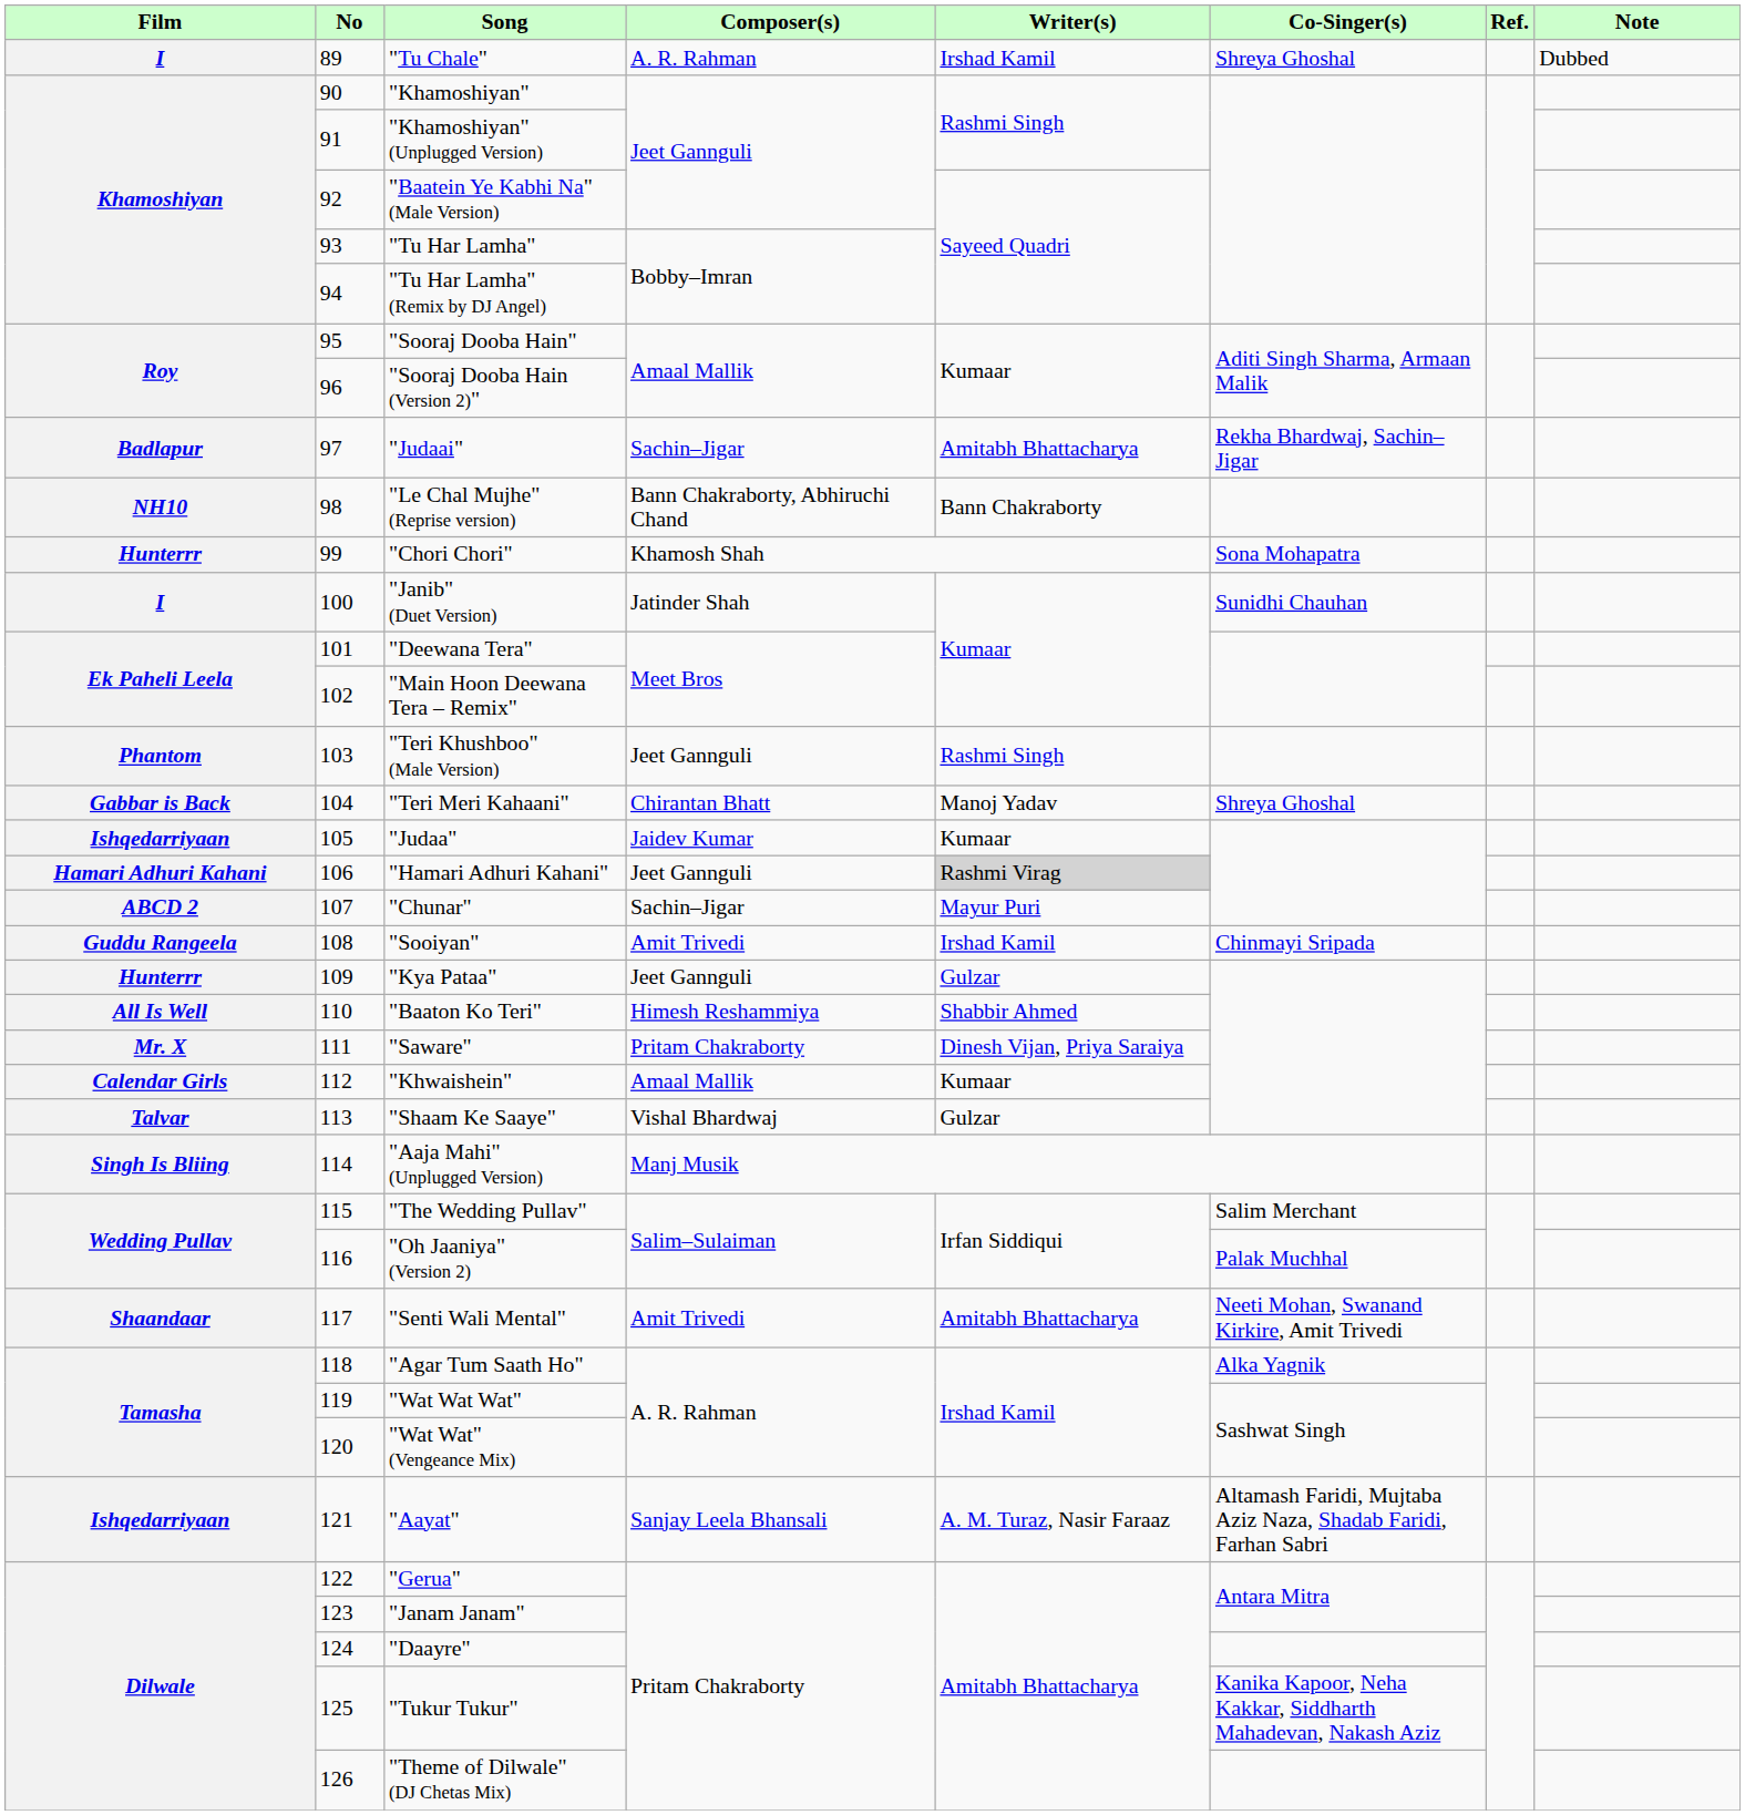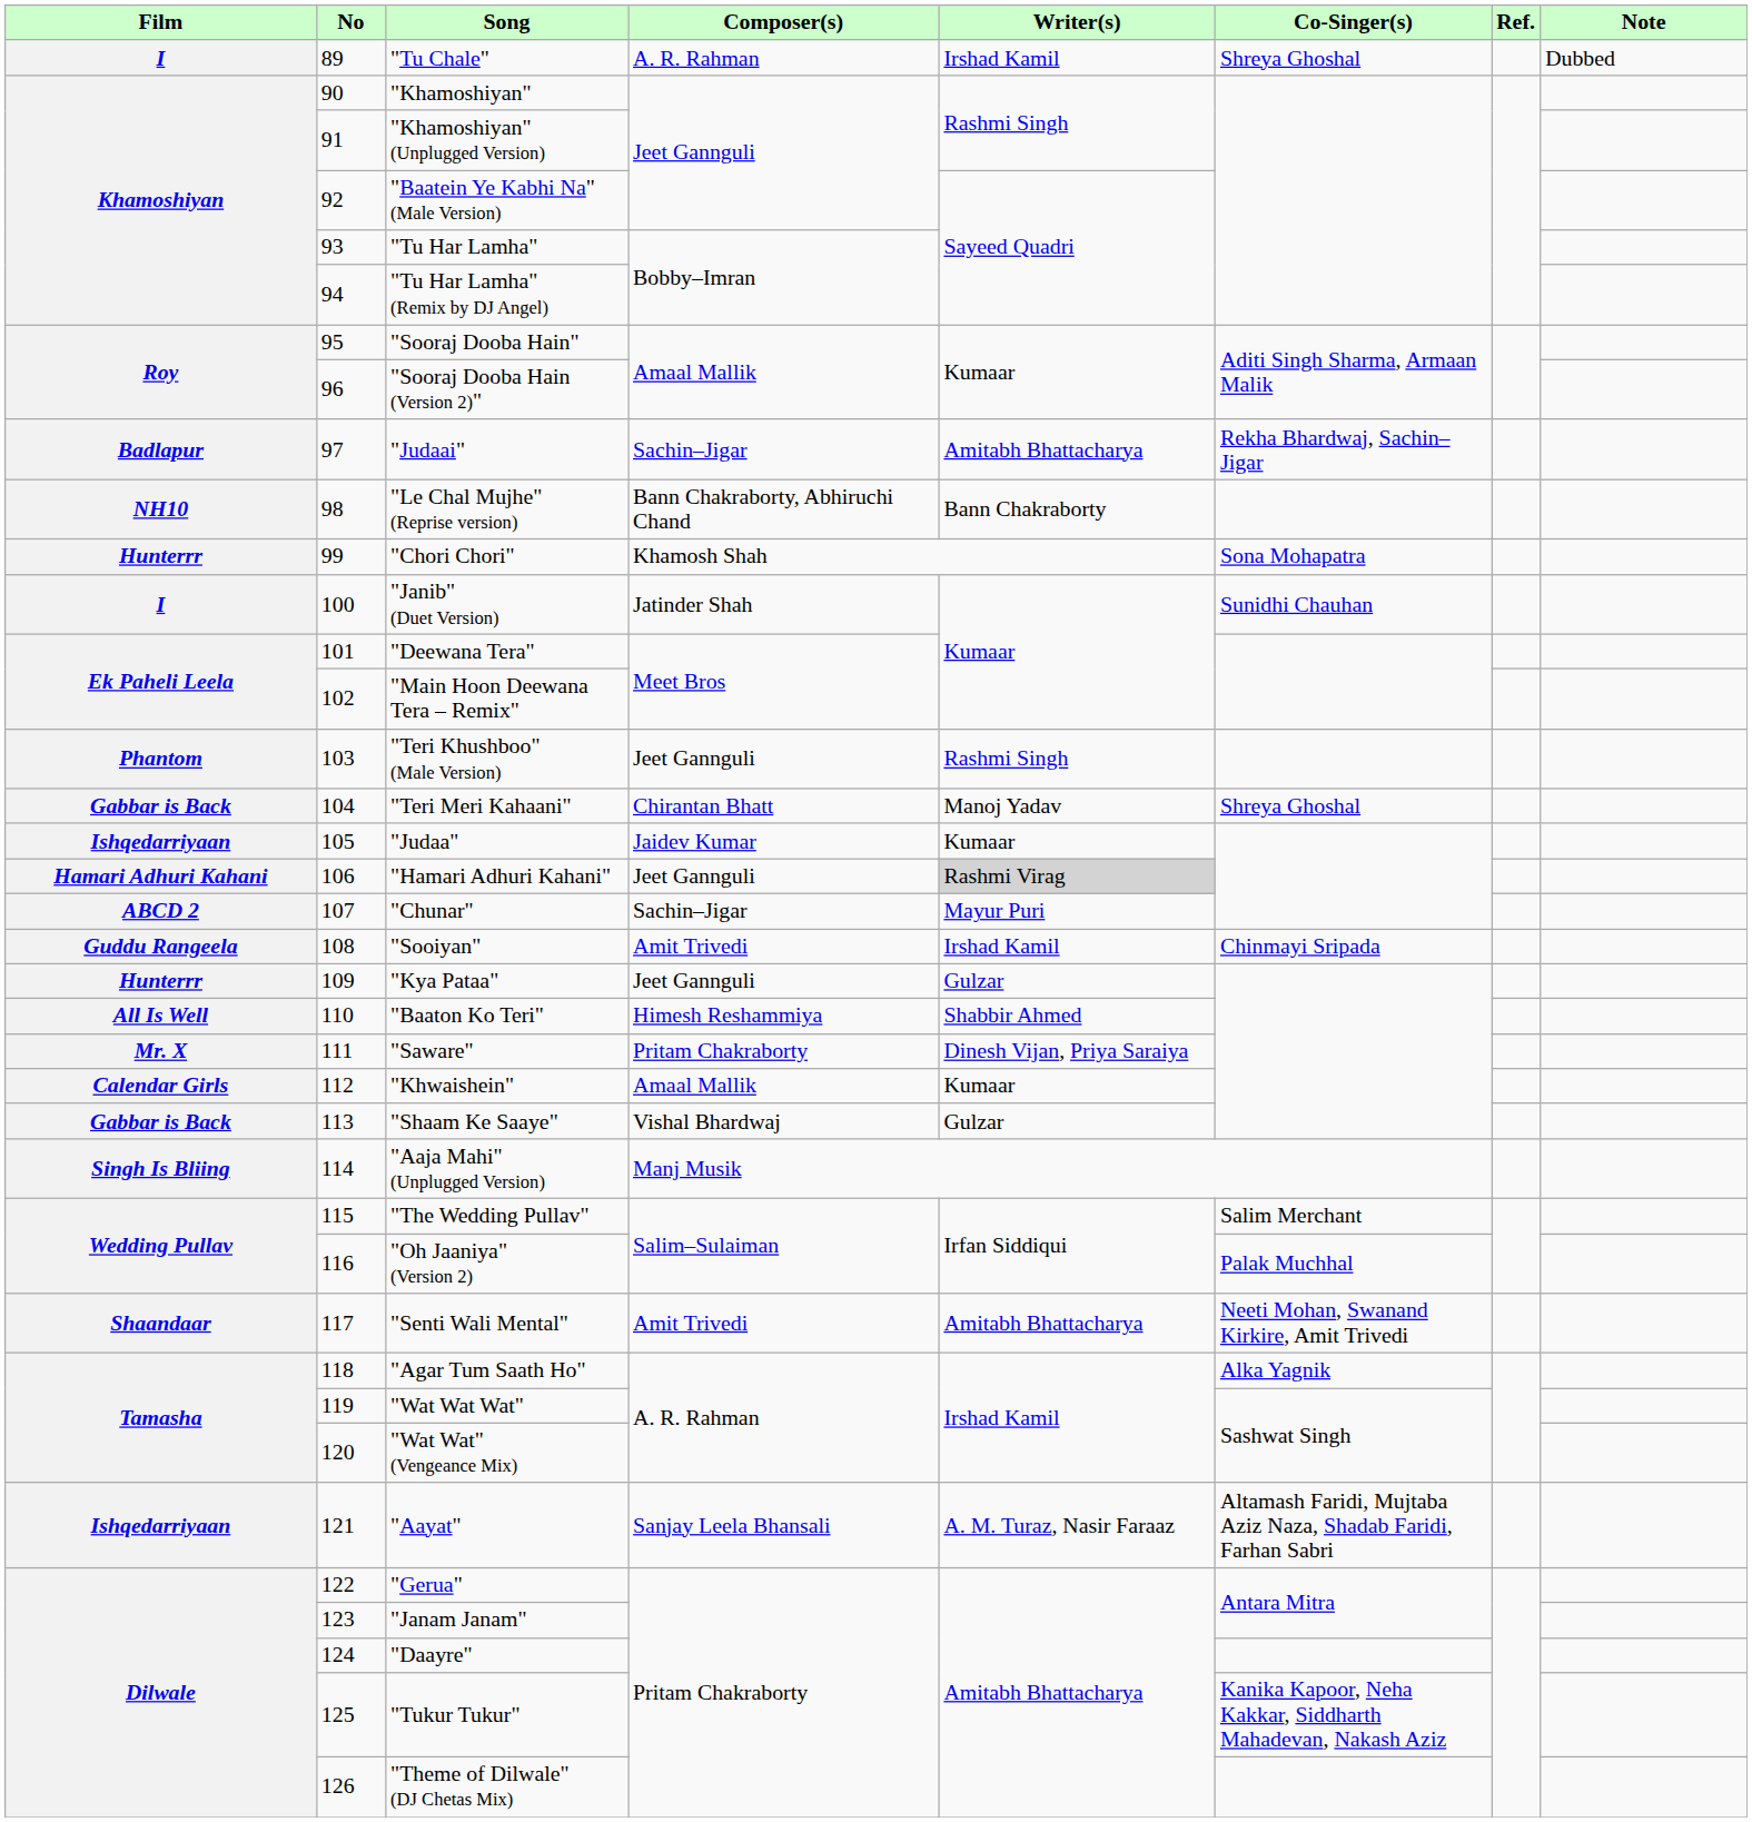"Shaam Ke Saaye" | Film: Talvar -> Gabbar is Back
